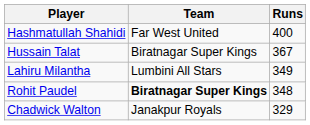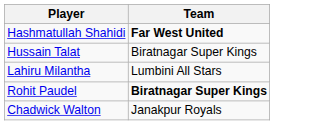- column: Runs | 400 | 367 | 349 | 348 | 329
Hashmatullah Shahidi | Team: normal -> bold
